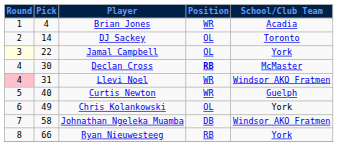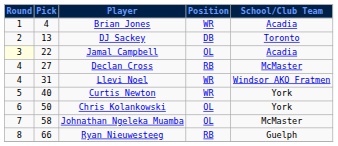DJ Sackey | Pick: 14 -> 13
DJ Sackey | Position: OL -> DB
Jamal Campbell | School/Club Team: York -> Acadia
Declan Cross | Pick: 30 -> 27
Declan Cross | Position: bold -> normal
Llevi Noel | Round: pink background -> no background
Curtis Newton | School/Club Team: Guelph -> York
Chris Kolankowski | Pick: 49 -> 50
Johnathan Ngeleka Muamba | Position: DB -> OL
Johnathan Ngeleka Muamba | School/Club Team: Windsor AKO Fratmen -> McMaster
Ryan Nieuwesteeg | School/Club Team: York -> Guelph
